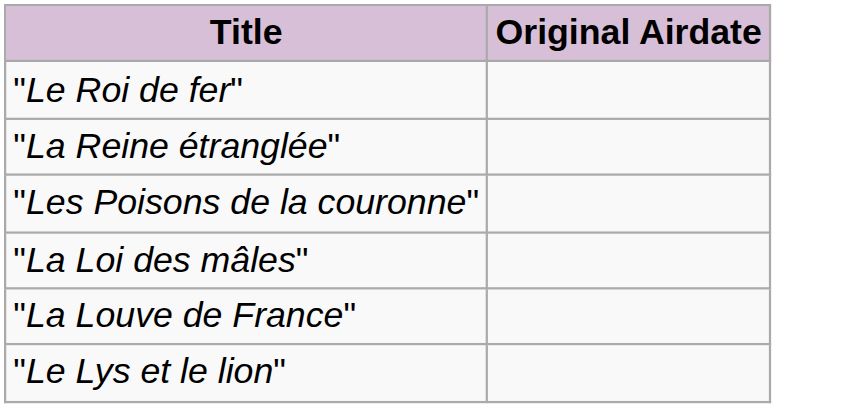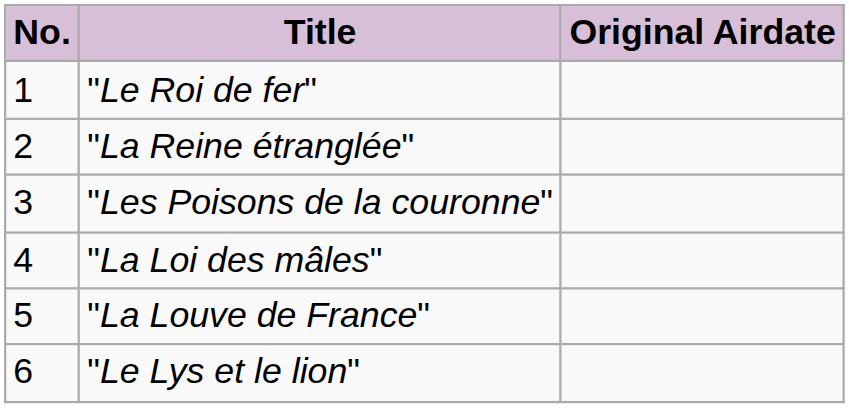+ column: No. | 1 | 2 | 3 | 4 | 5 | 6
